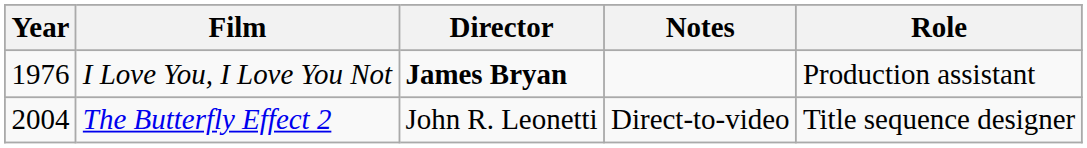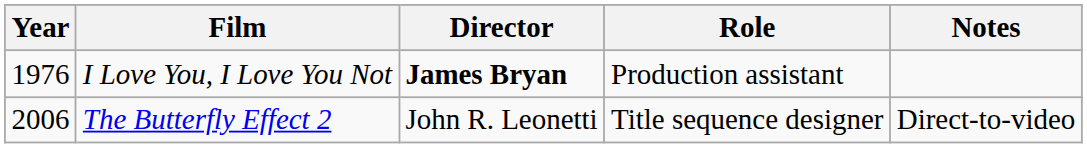columns swapped: Role <-> Notes
The Butterfly Effect 2 | Year: 2004 -> 2006
